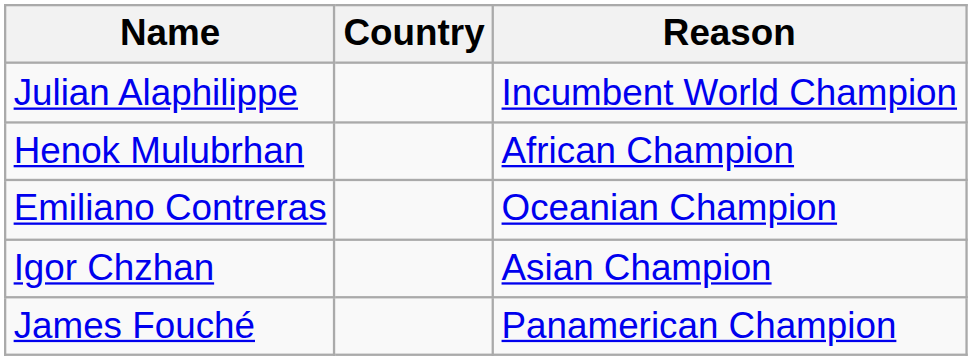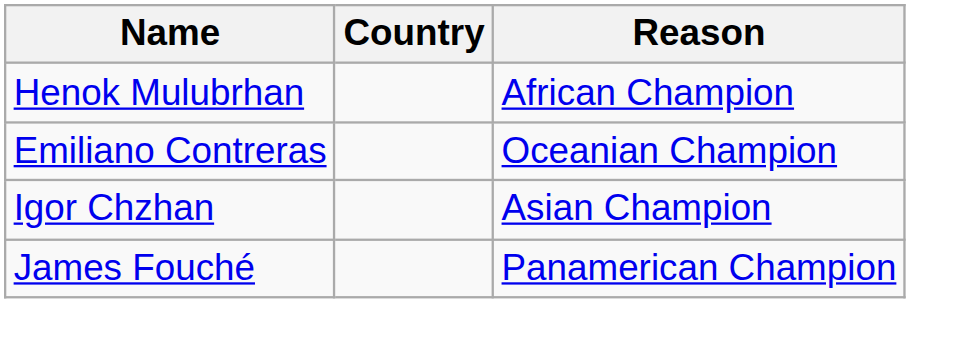- row: Julian Alaphilippe | Incumbent World Champion
